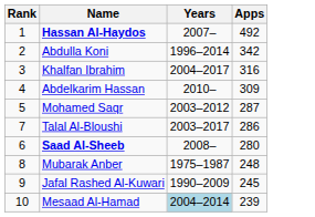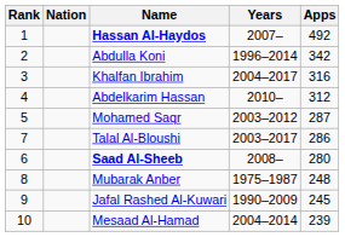+ column: Nation
Abdelkarim Hassan | Apps: 309 -> 312
Mesaad Al-Hamad | Years: lightblue background -> no background
